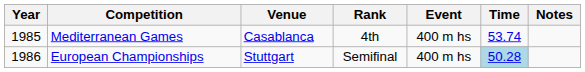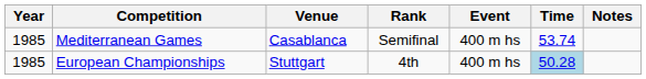Mediterranean Games | Rank: 4th -> Semifinal
European Championships | Year: 1986 -> 1985
European Championships | Rank: Semifinal -> 4th
